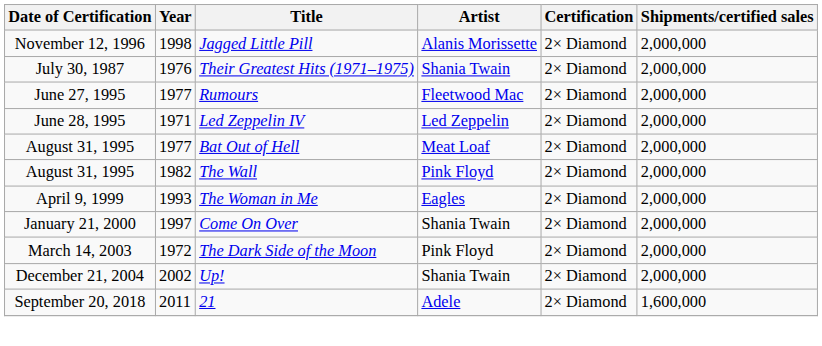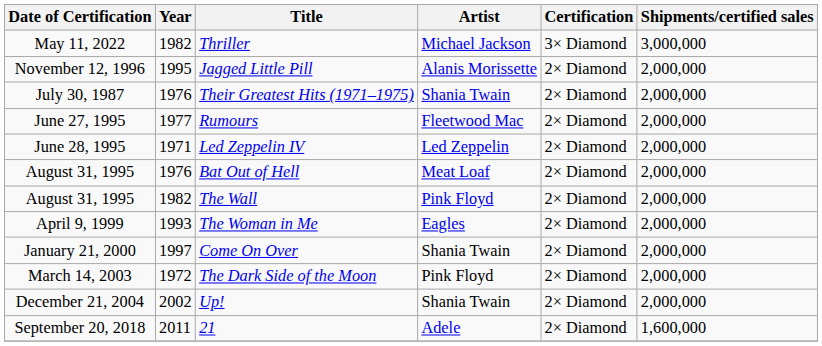+ row: May 11, 2022 | 1982 | Thriller | Michael Jackson | 3× Diamond | 3,000,000
Jagged Little Pill | Year: 1998 -> 1995
Bat Out of Hell | Year: 1977 -> 1976
